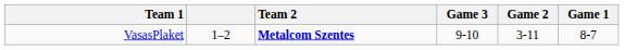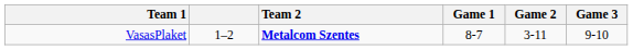columns swapped: Game 1 <-> Game 3
